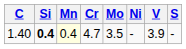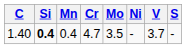1.40 | Mn: lightyellow background -> no background
1.40 | V: 3.9 -> 3.7
